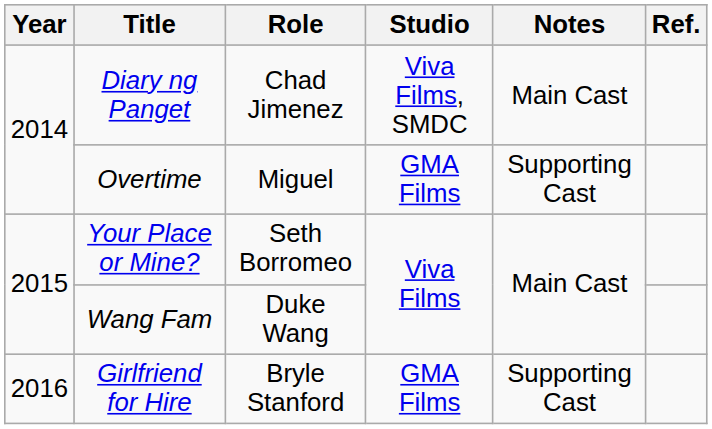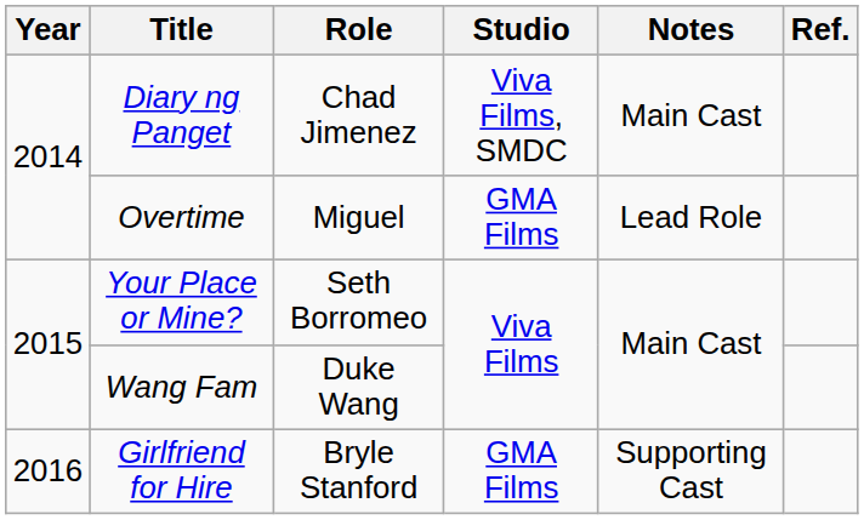Overtime | Notes: Supporting Cast -> Lead Role
